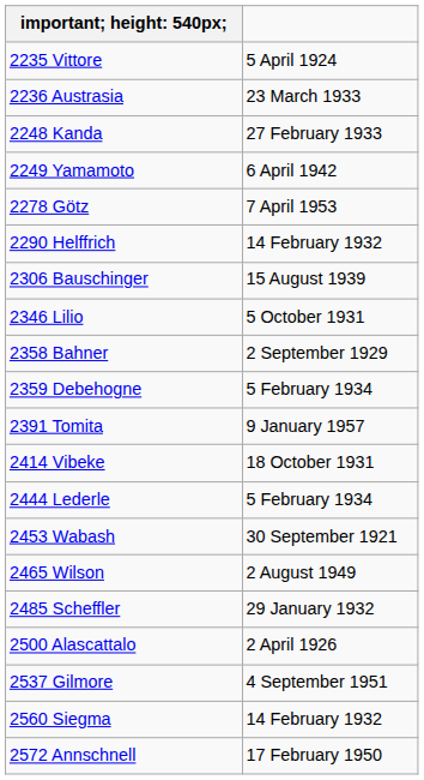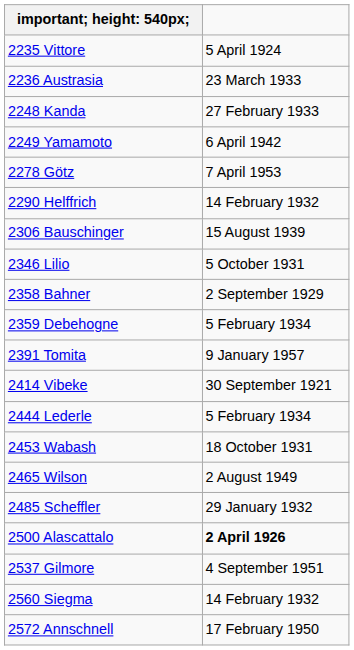2414 Vibeke | column 2: 18 October 1931 -> 30 September 1921
2453 Wabash | column 2: 30 September 1921 -> 18 October 1931
2500 Alascattalo | column 2: normal -> bold
